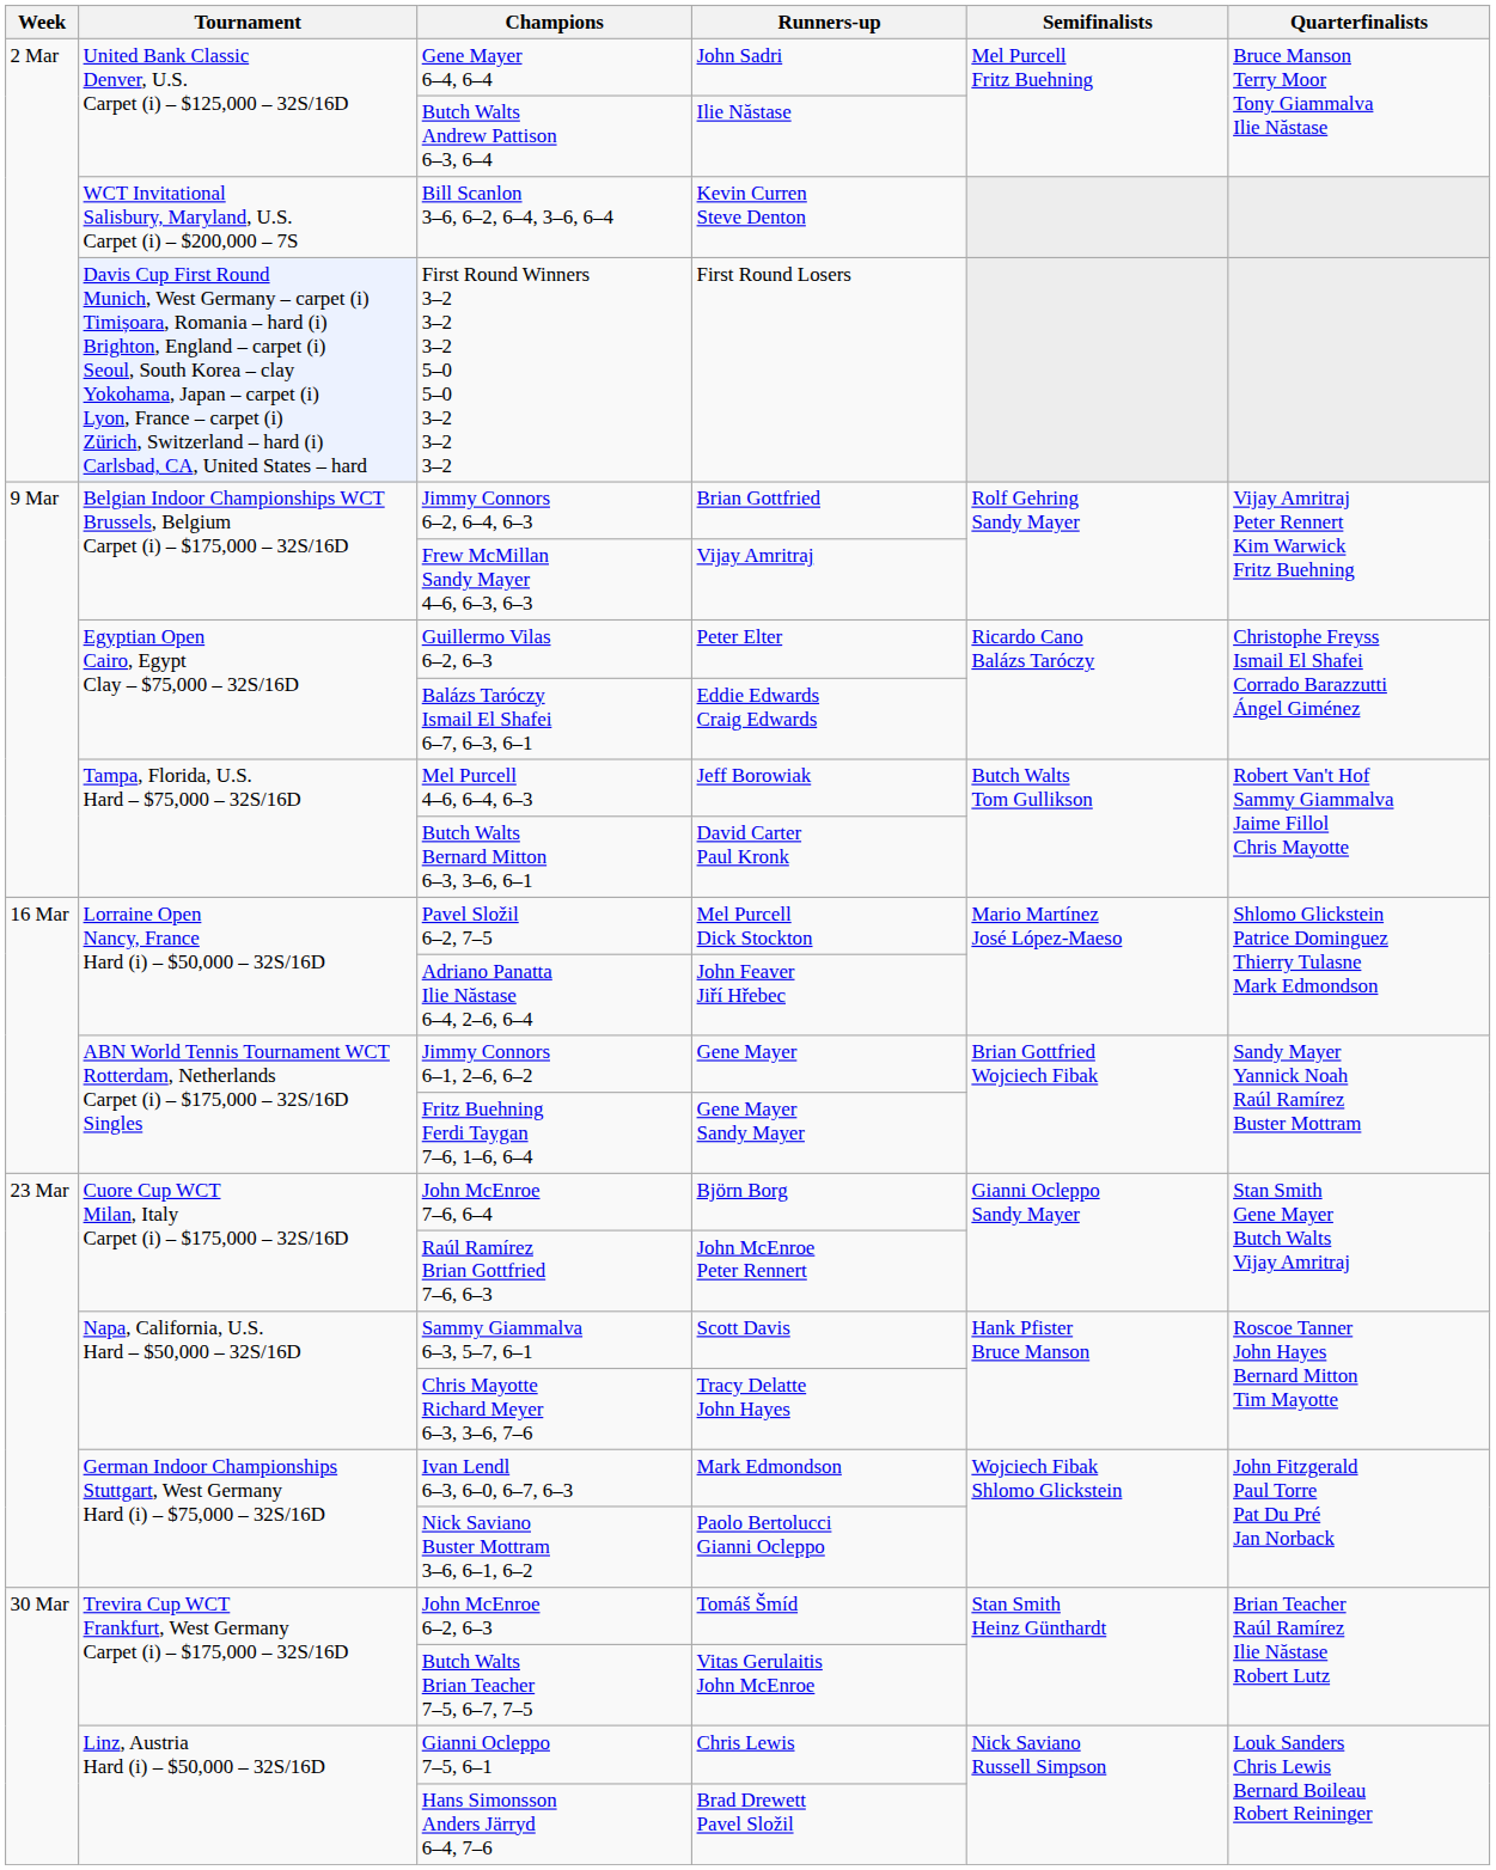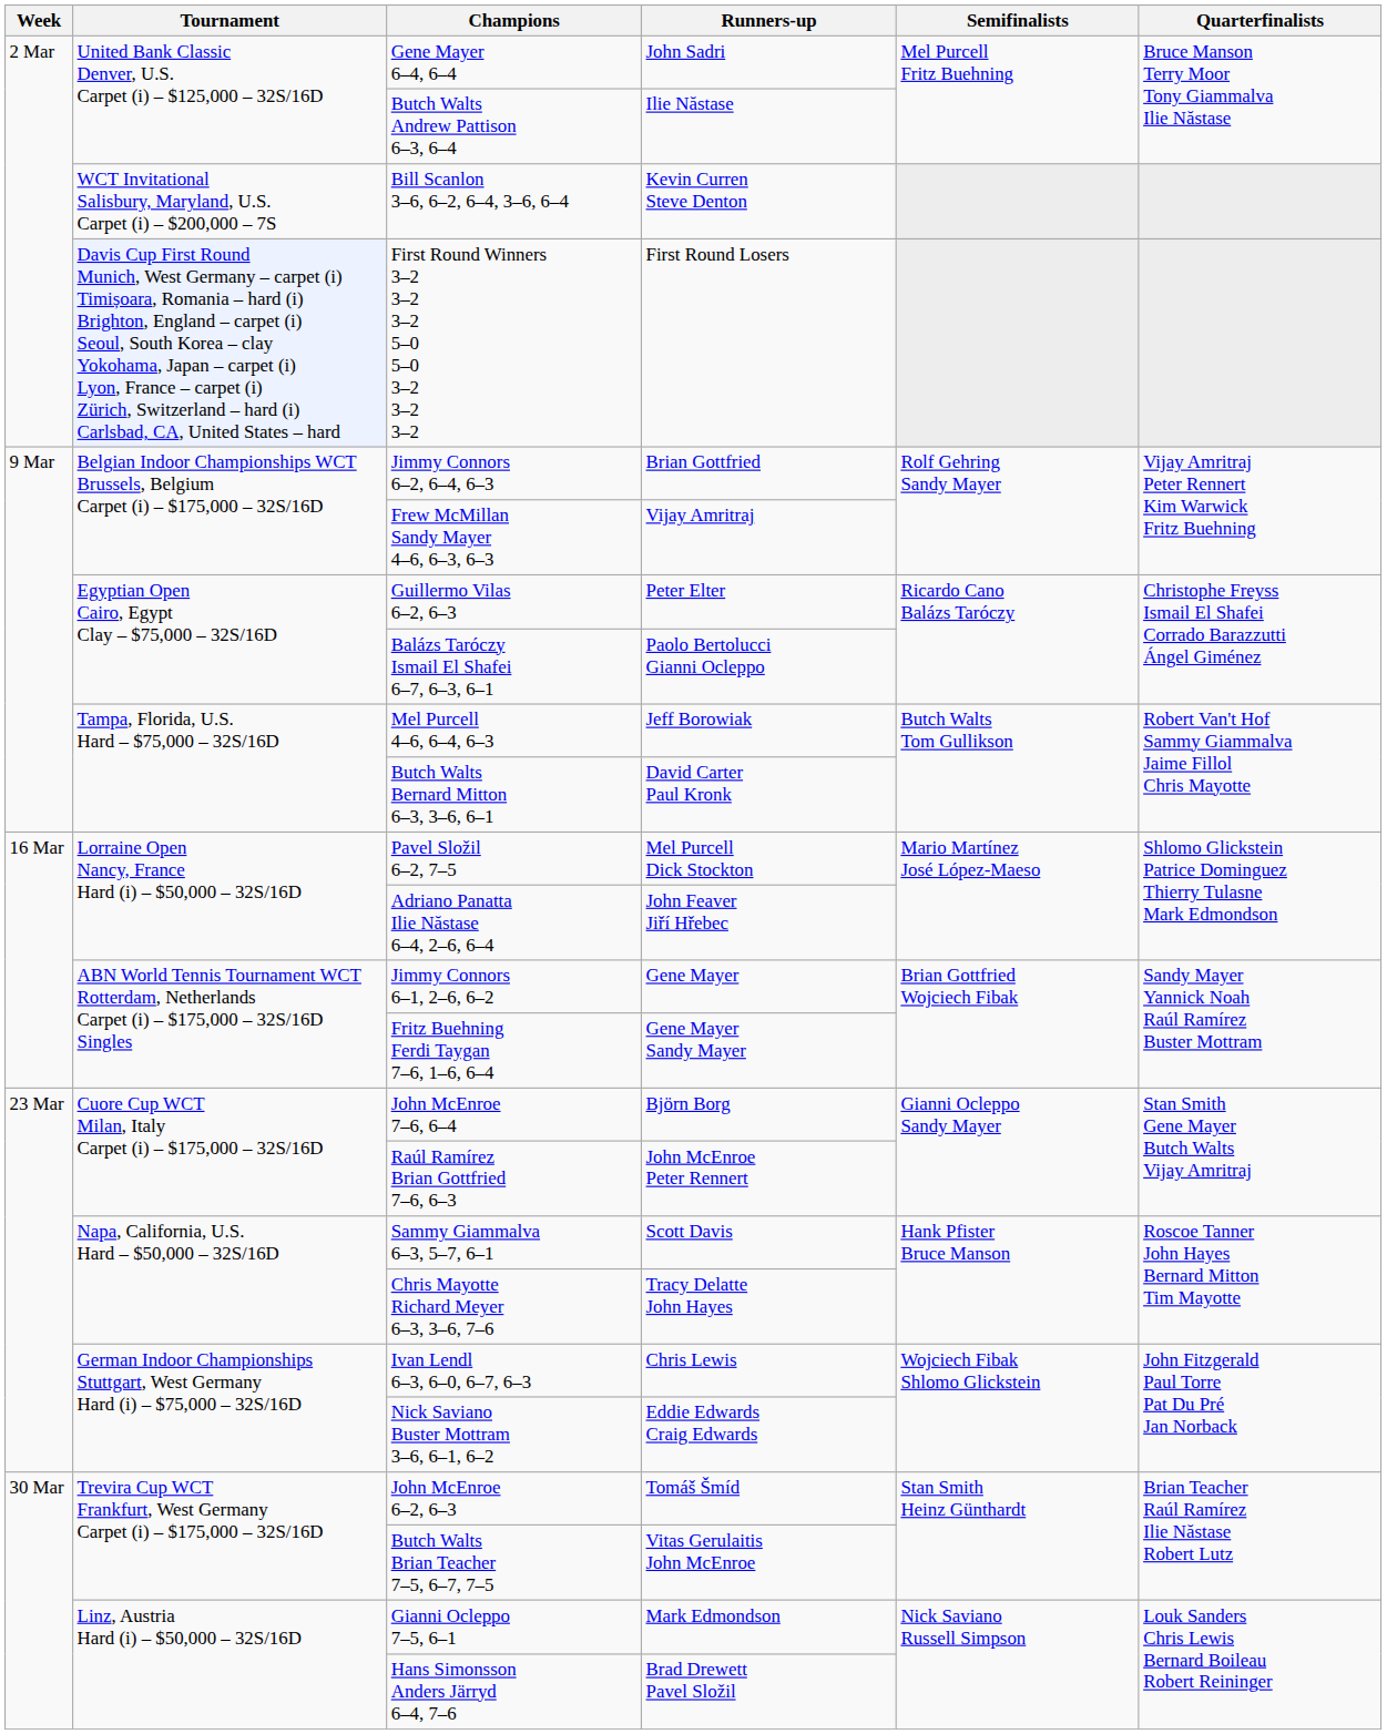Balázs Taróczy Ismail El Shafei 6–7, 6–3, 6–1 | Runners-up: Eddie Edwards Craig Edwards -> Paolo Bertolucci Gianni Ocleppo
Ivan Lendl 6–3, 6–0, 6–7, 6–3 | Runners-up: Mark Edmondson -> Chris Lewis
Nick Saviano Buster Mottram 3–6, 6–1, 6–2 | Runners-up: Paolo Bertolucci Gianni Ocleppo -> Eddie Edwards Craig Edwards
Gianni Ocleppo 7–5, 6–1 | Runners-up: Chris Lewis -> Mark Edmondson
